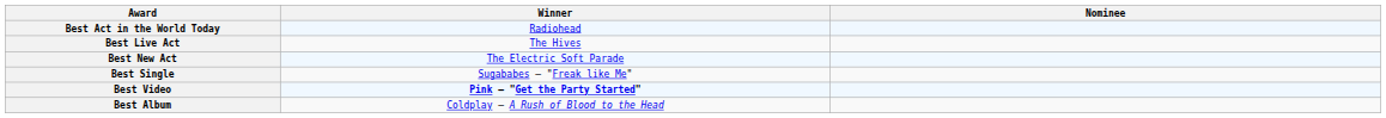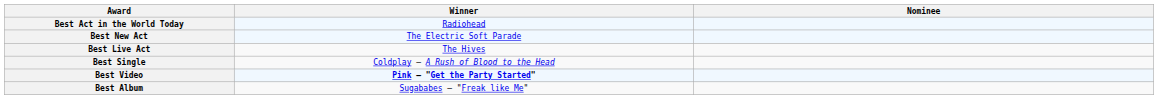rows swapped: Best Live Act <-> Best New Act
Best Single | Winner: Sugababes — "Freak like Me" -> Coldplay — A Rush of Blood to the Head
Best Album | Winner: Coldplay — A Rush of Blood to the Head -> Sugababes — "Freak like Me"
